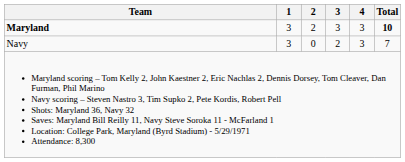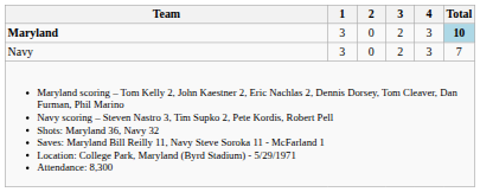Maryland | 2: 2 -> 0
Maryland | 3: 3 -> 2
Maryland | Total: no background -> lightblue background
